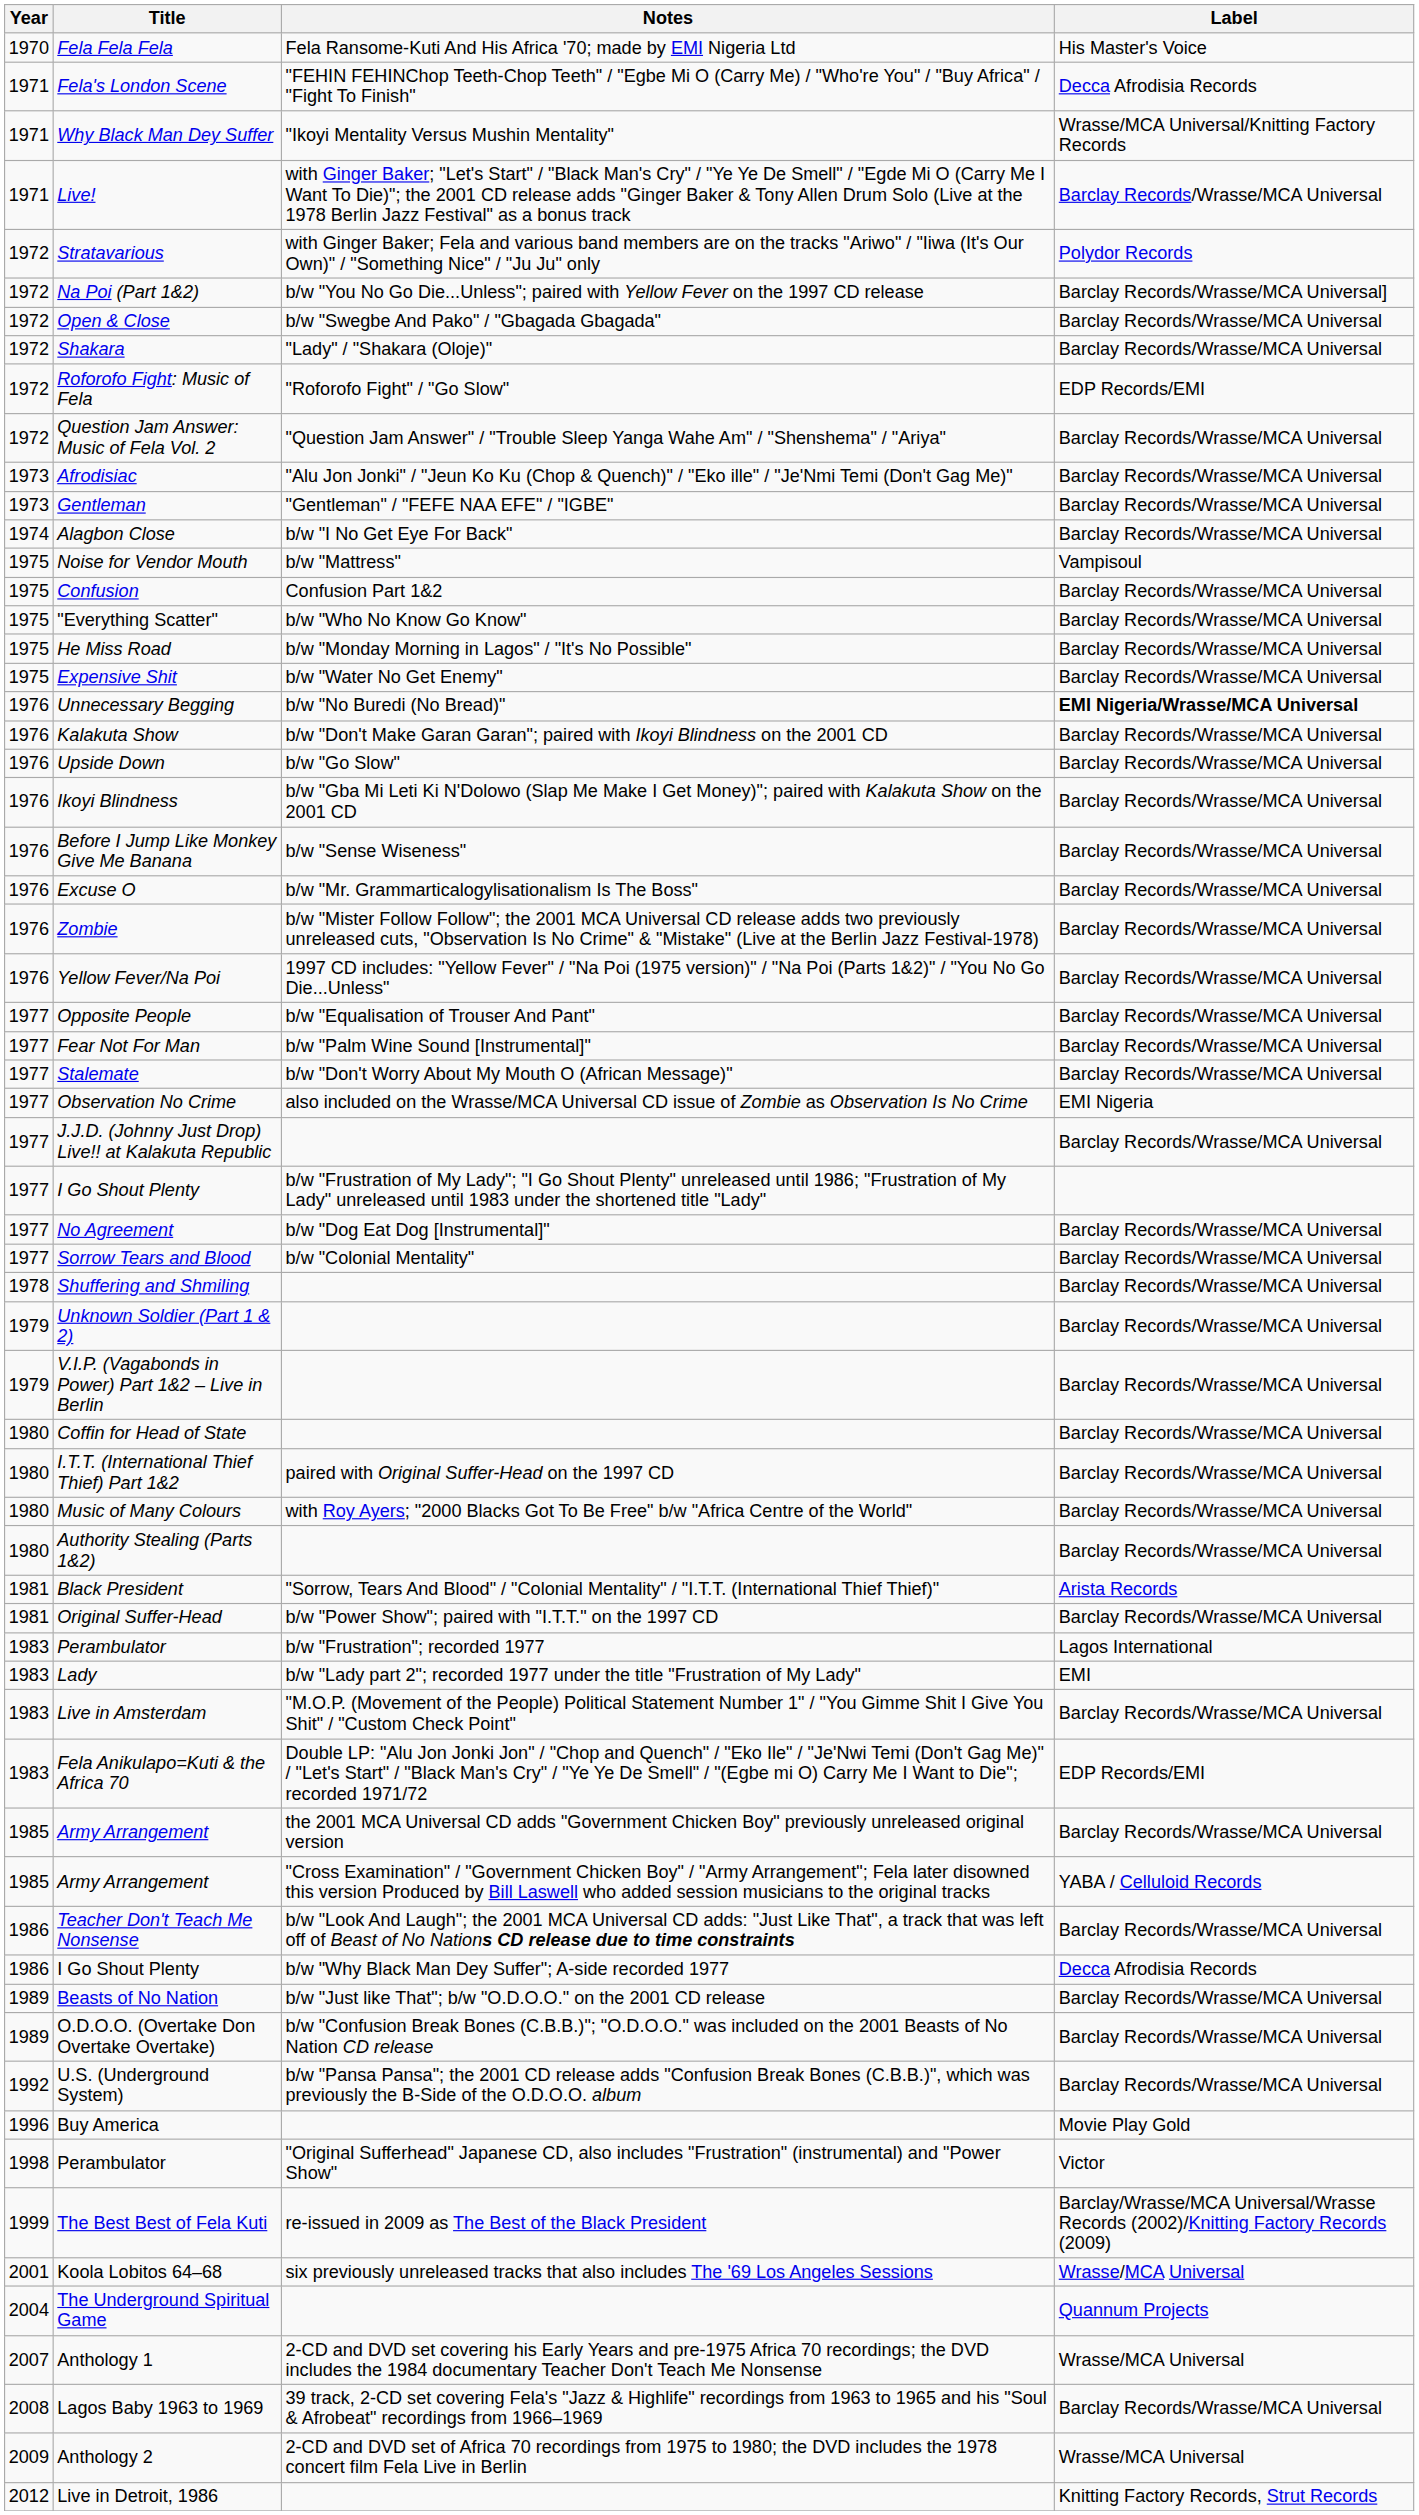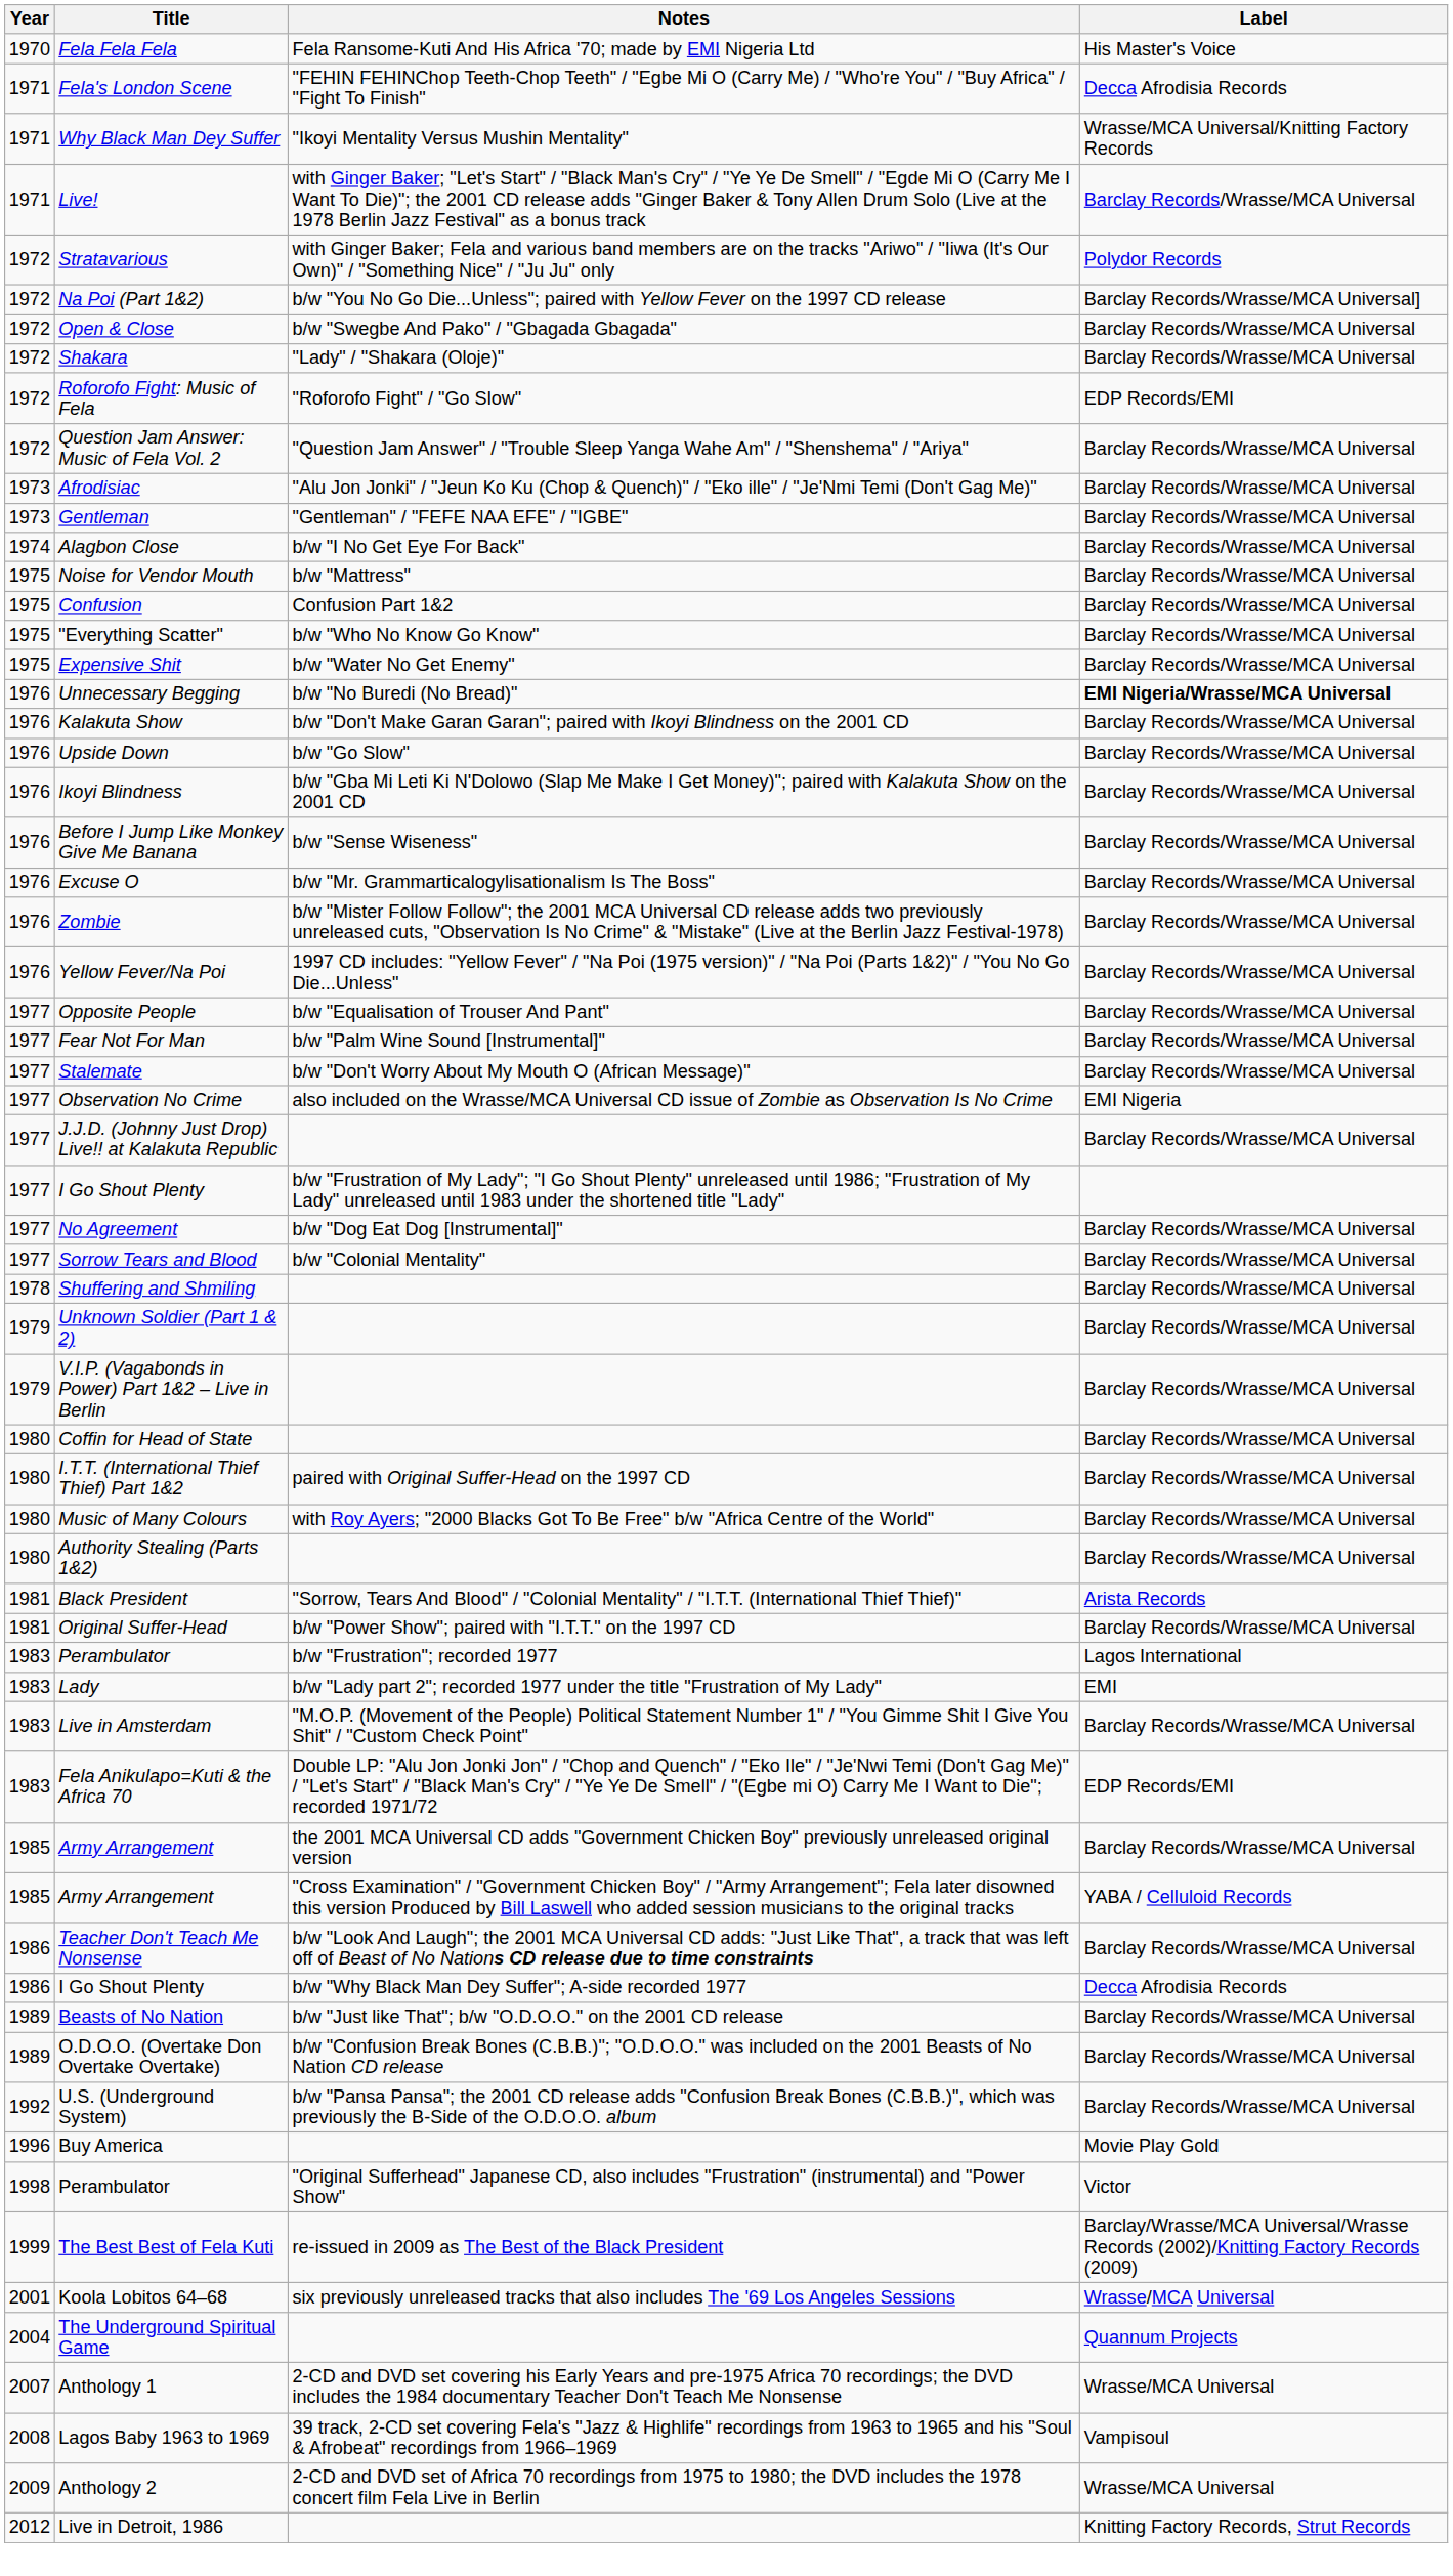Noise for Vendor Mouth | Label: Vampisoul -> Barclay Records/Wrasse/MCA Universal
- row: 1975 | He Miss Road | b/w "Monday Morning in Lagos" / "It's No Possible" | Barclay Records/Wrasse/MCA Universal
Lagos Baby 1963 to 1969 | Label: Barclay Records/Wrasse/MCA Universal -> Vampisoul
